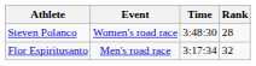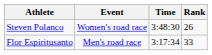Steven Polanco | Rank: 28 -> 26
Flor Espiritusanto | Rank: 32 -> 33
